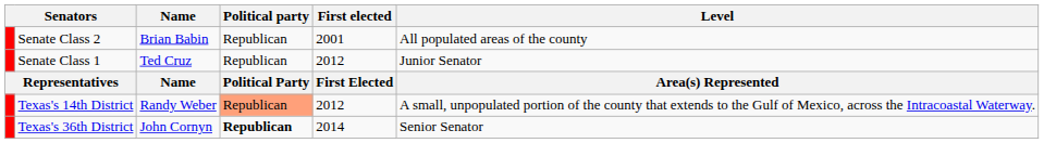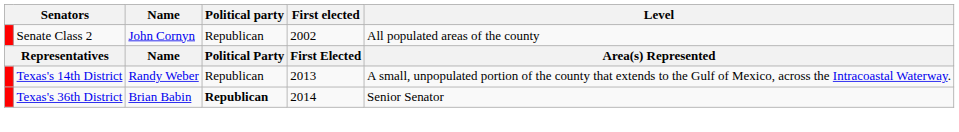Senate Class 2 | Name: Brian Babin -> John Cornyn
Senate Class 2 | First elected: 2001 -> 2002
- row: Senate Class 1 | Ted Cruz | Republican | 2012 | Junior Senator
Texas's 14th District | Political party: lightsalmon background -> no background
Texas's 14th District | First elected: 2012 -> 2013
Texas's 36th District | Name: John Cornyn -> Brian Babin
